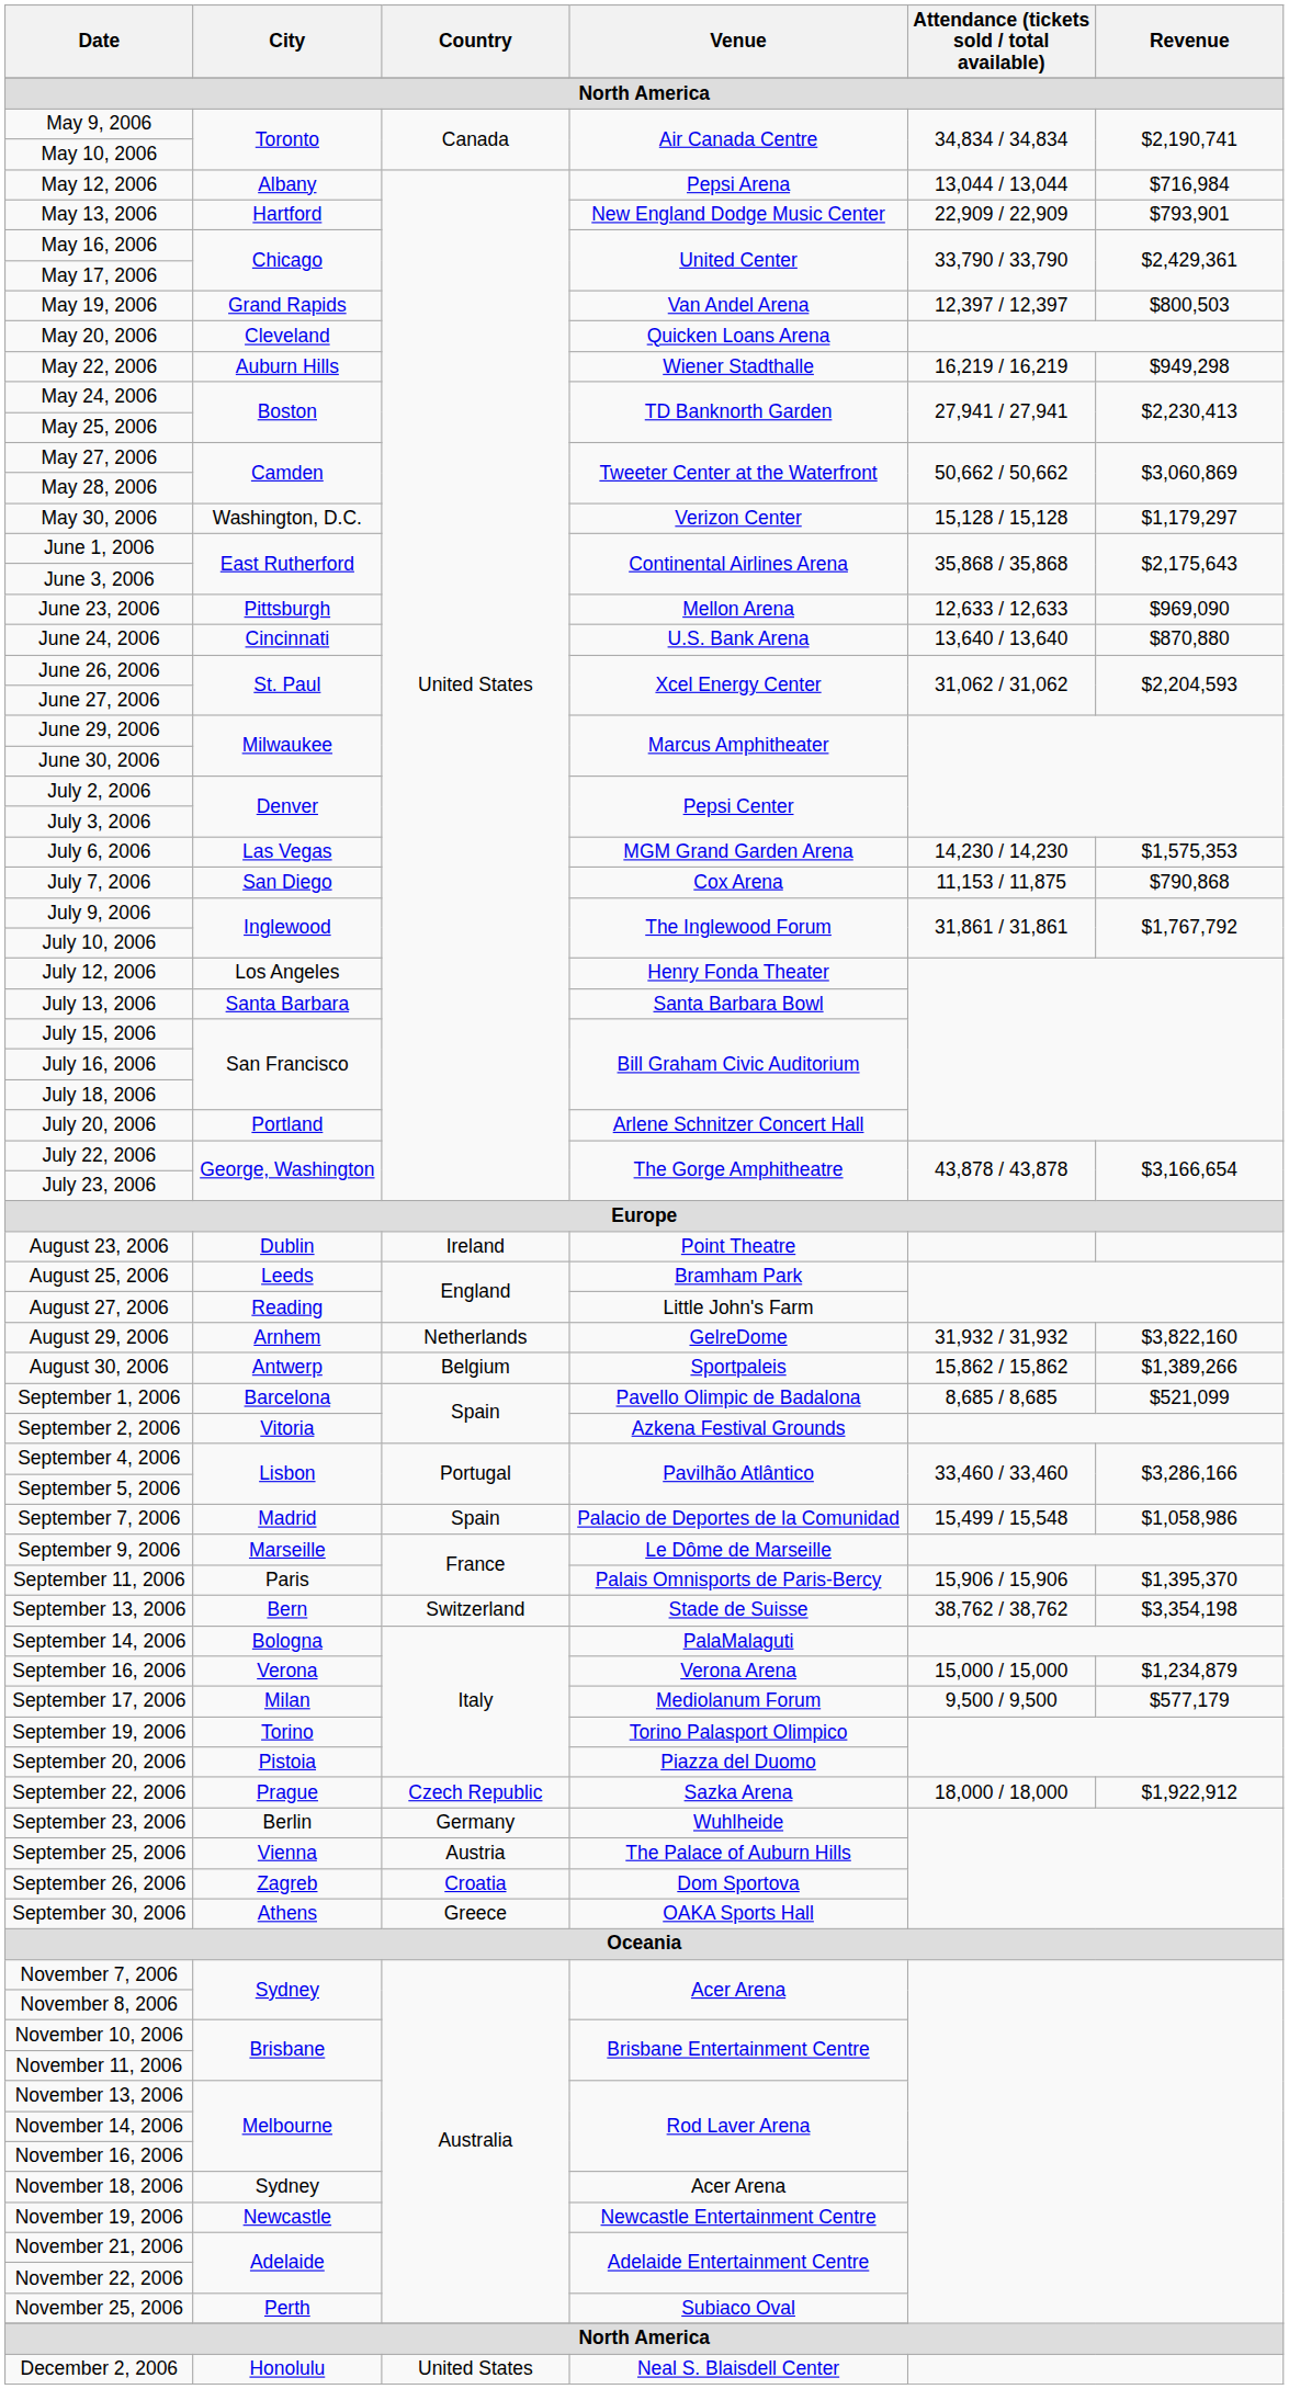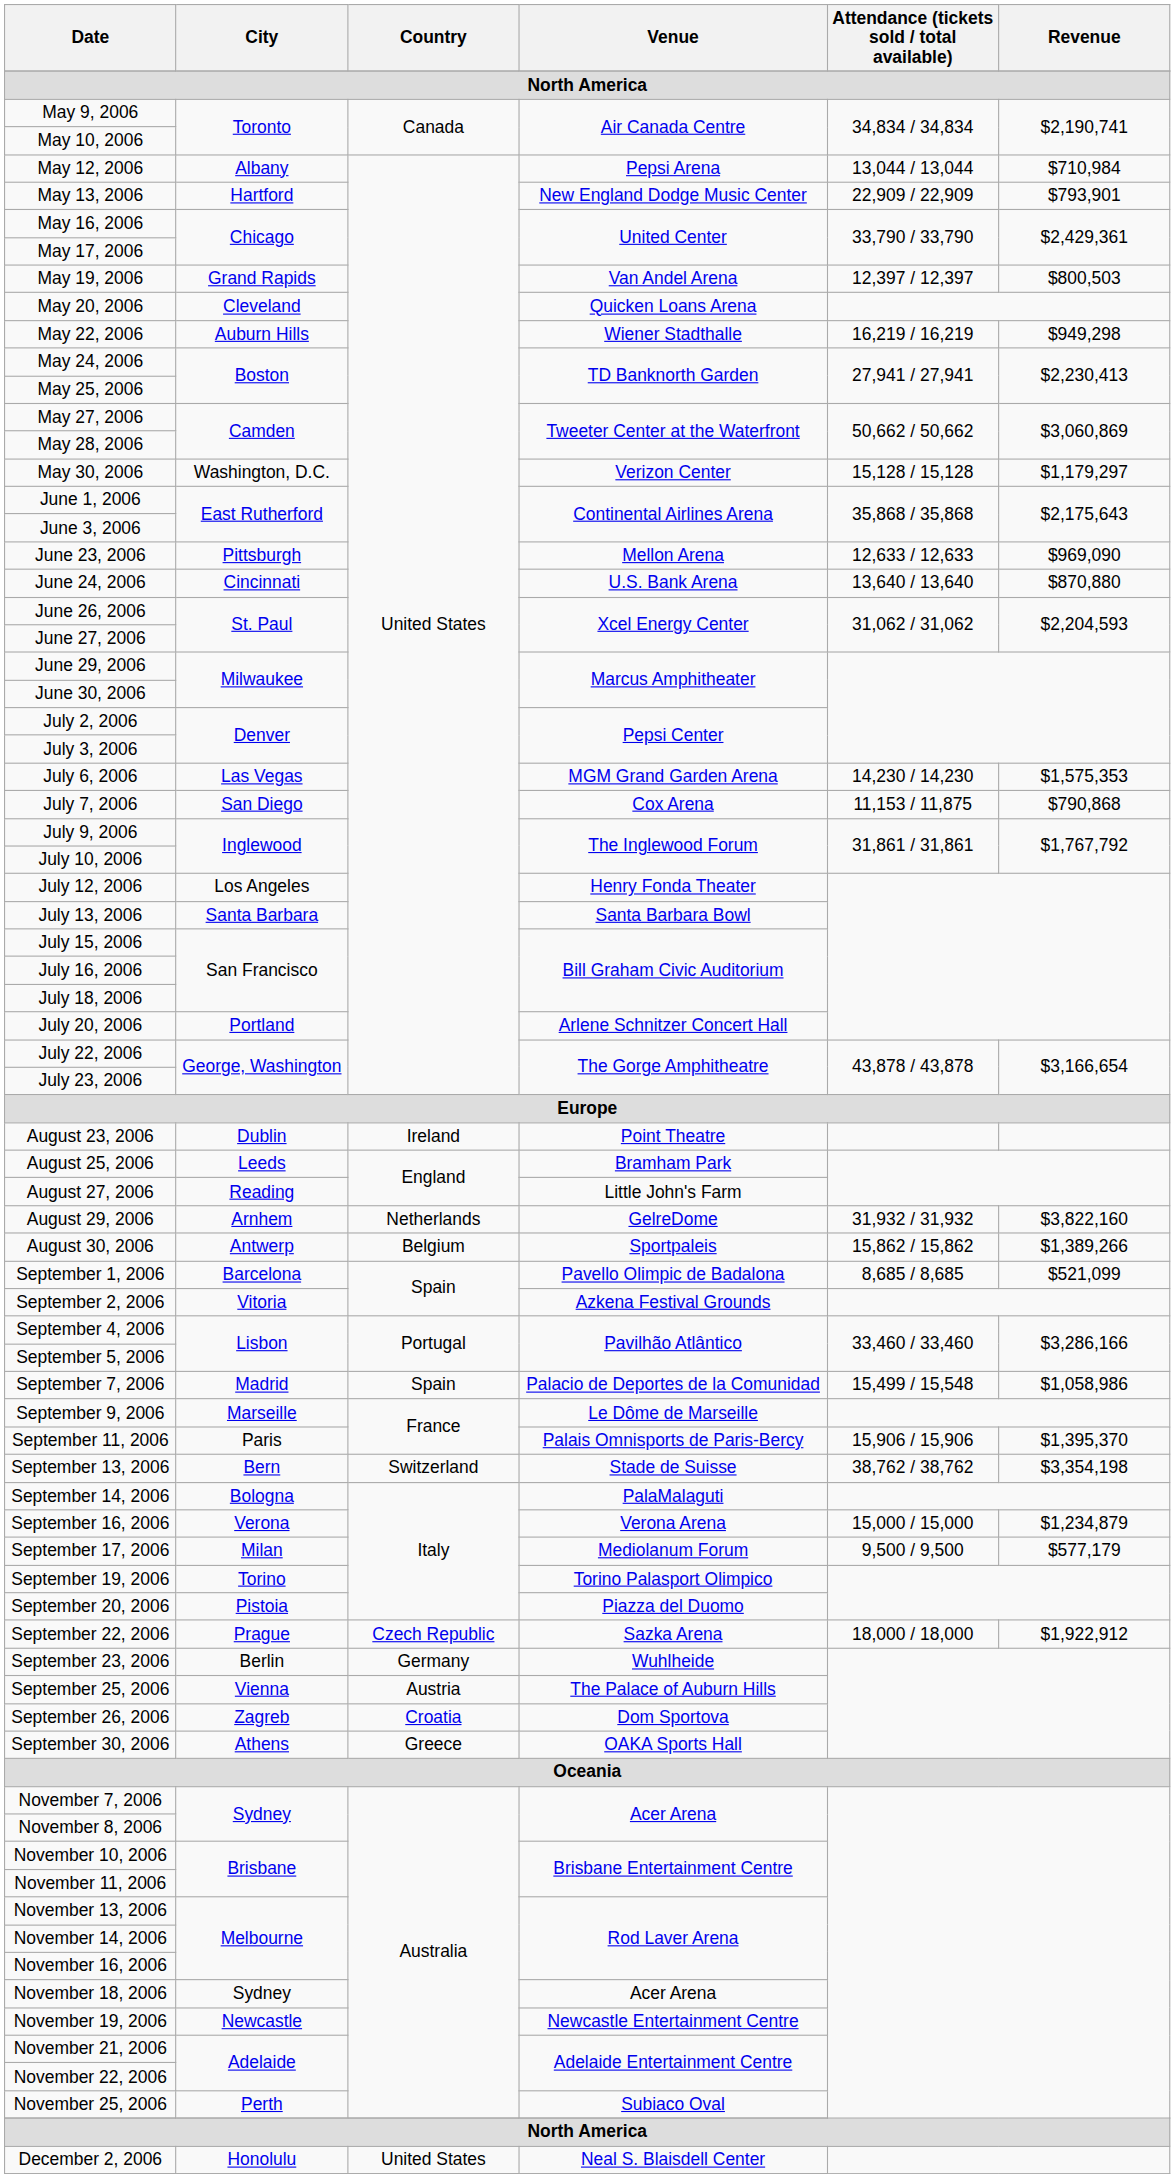May 12, 2006 | Revenue: $716,984 -> $710,984
